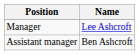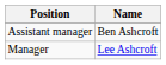rows swapped: Manager <-> Assistant manager
